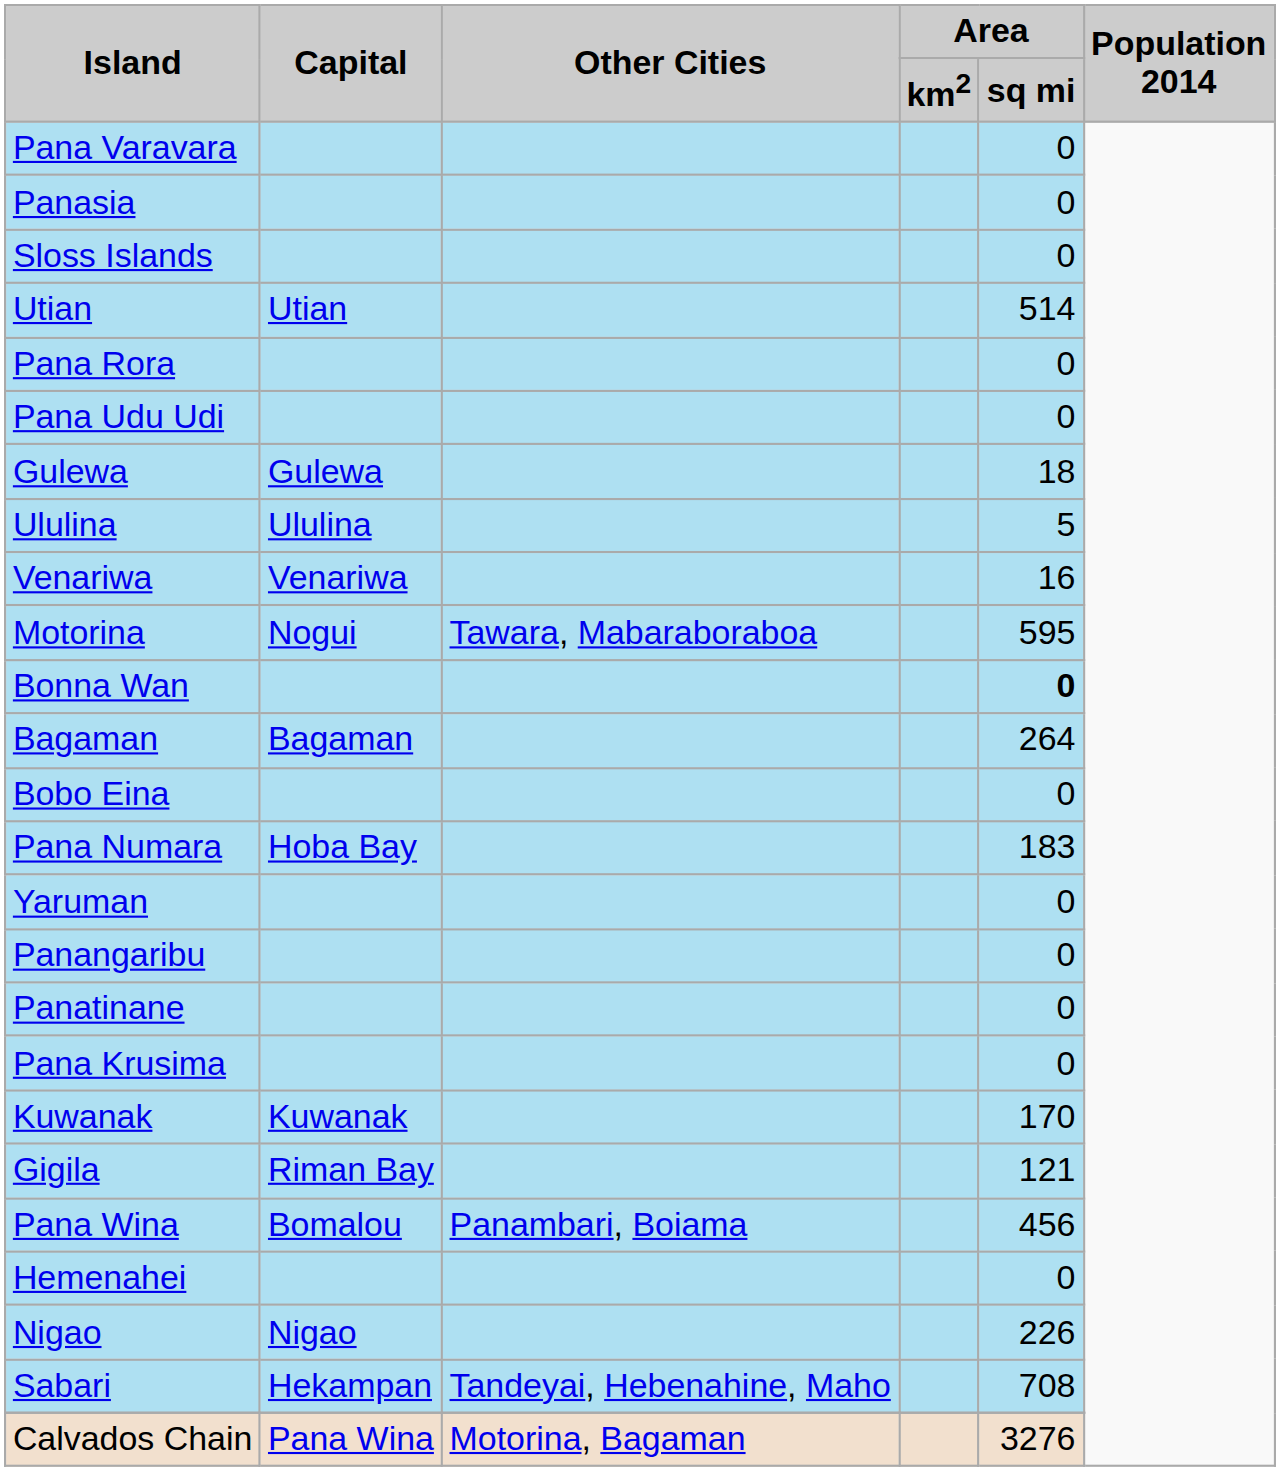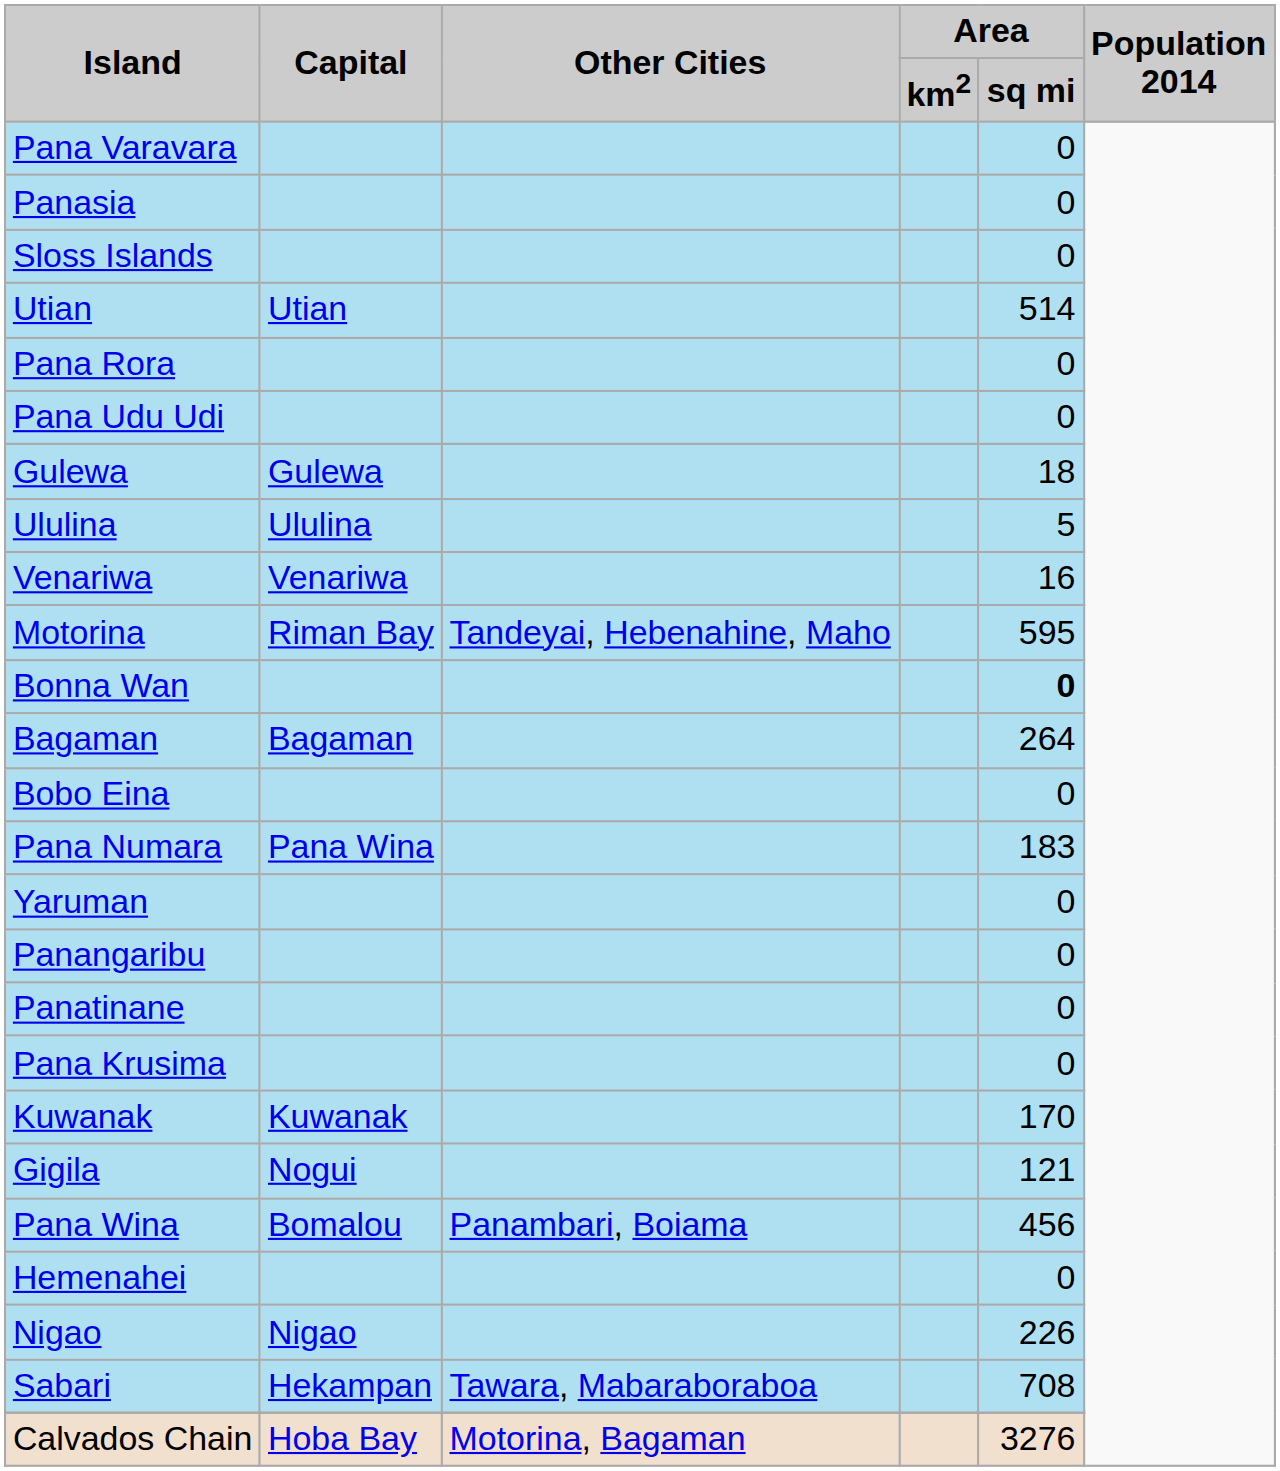Motorina | Capital: Nogui -> Riman Bay
Motorina | Other Cities: Tawara, Mabaraboraboa -> Tandeyai, Hebenahine, Maho
Pana Numara | Capital: Hoba Bay -> Pana Wina
Gigila | Capital: Riman Bay -> Nogui
Sabari | Other Cities: Tandeyai, Hebenahine, Maho -> Tawara, Mabaraboraboa
Calvados Chain | Capital: Pana Wina -> Hoba Bay
